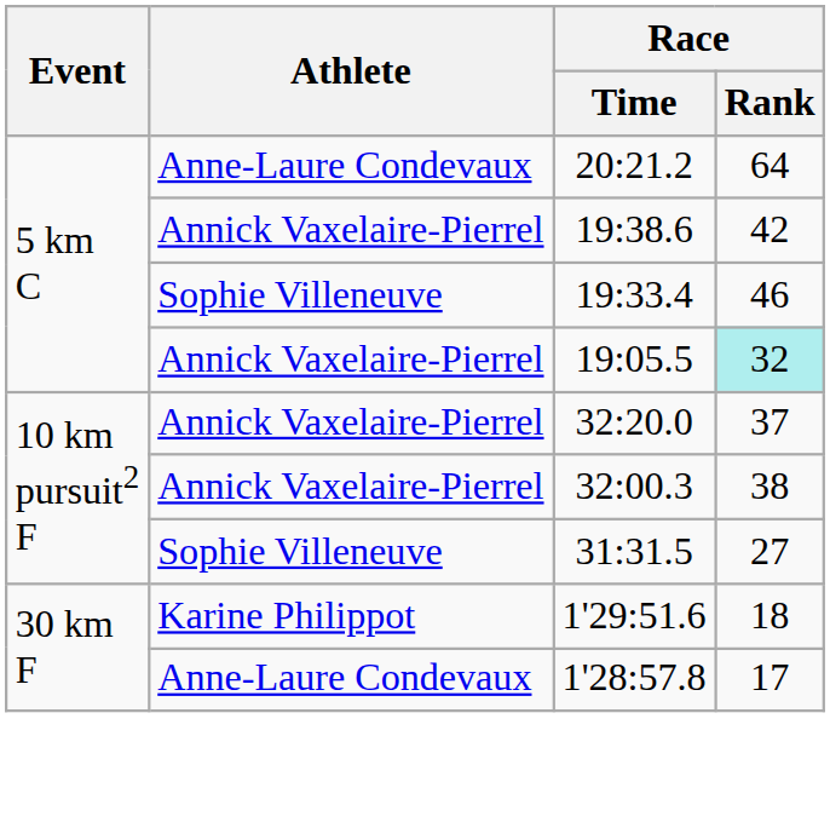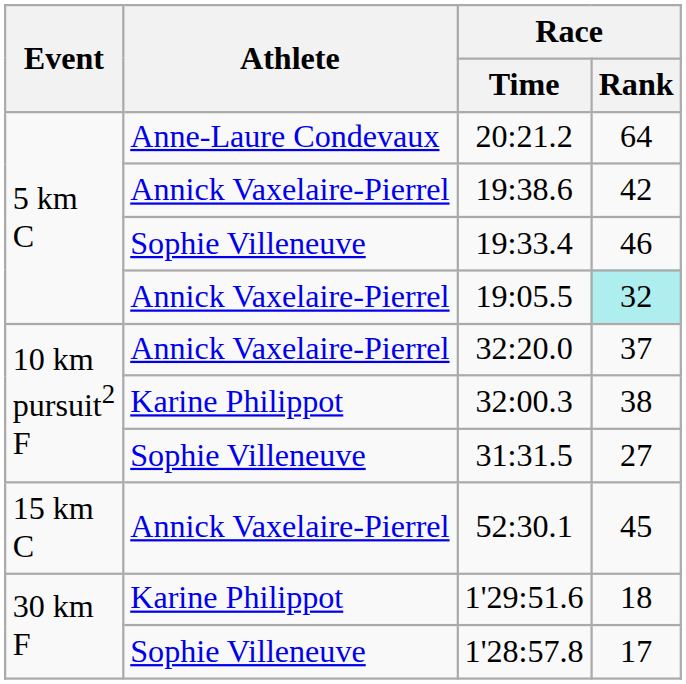32:00.3 | Athlete: Annick Vaxelaire-Pierrel -> Karine Philippot
+ row: 15 km C | Annick Vaxelaire-Pierrel | 52:30.1 | 45
1'28:57.8 | Athlete: Anne-Laure Condevaux -> Sophie Villeneuve
